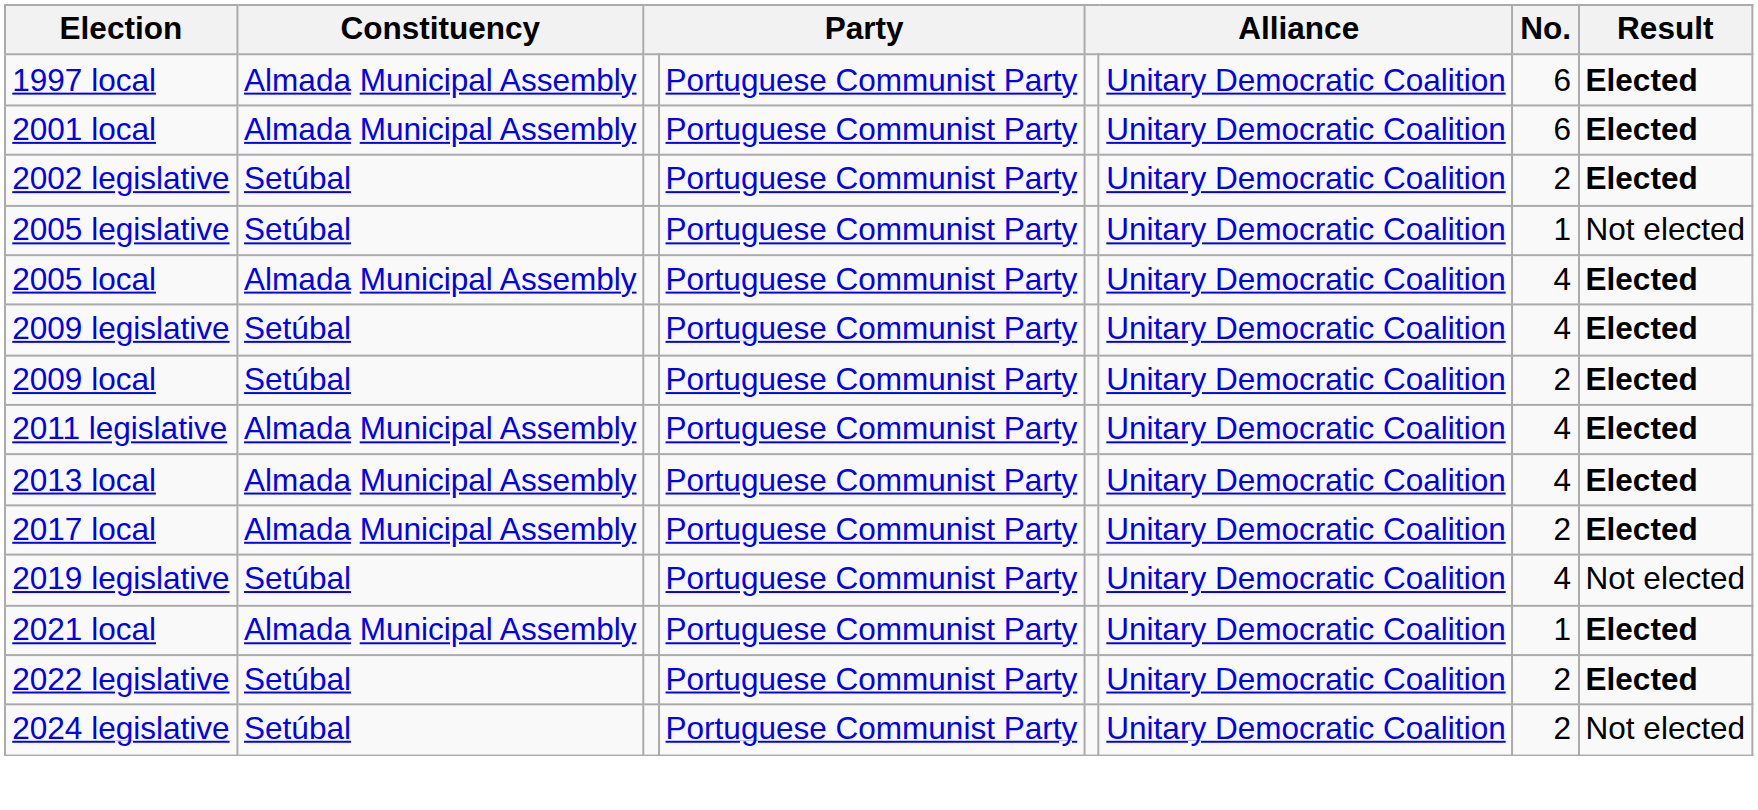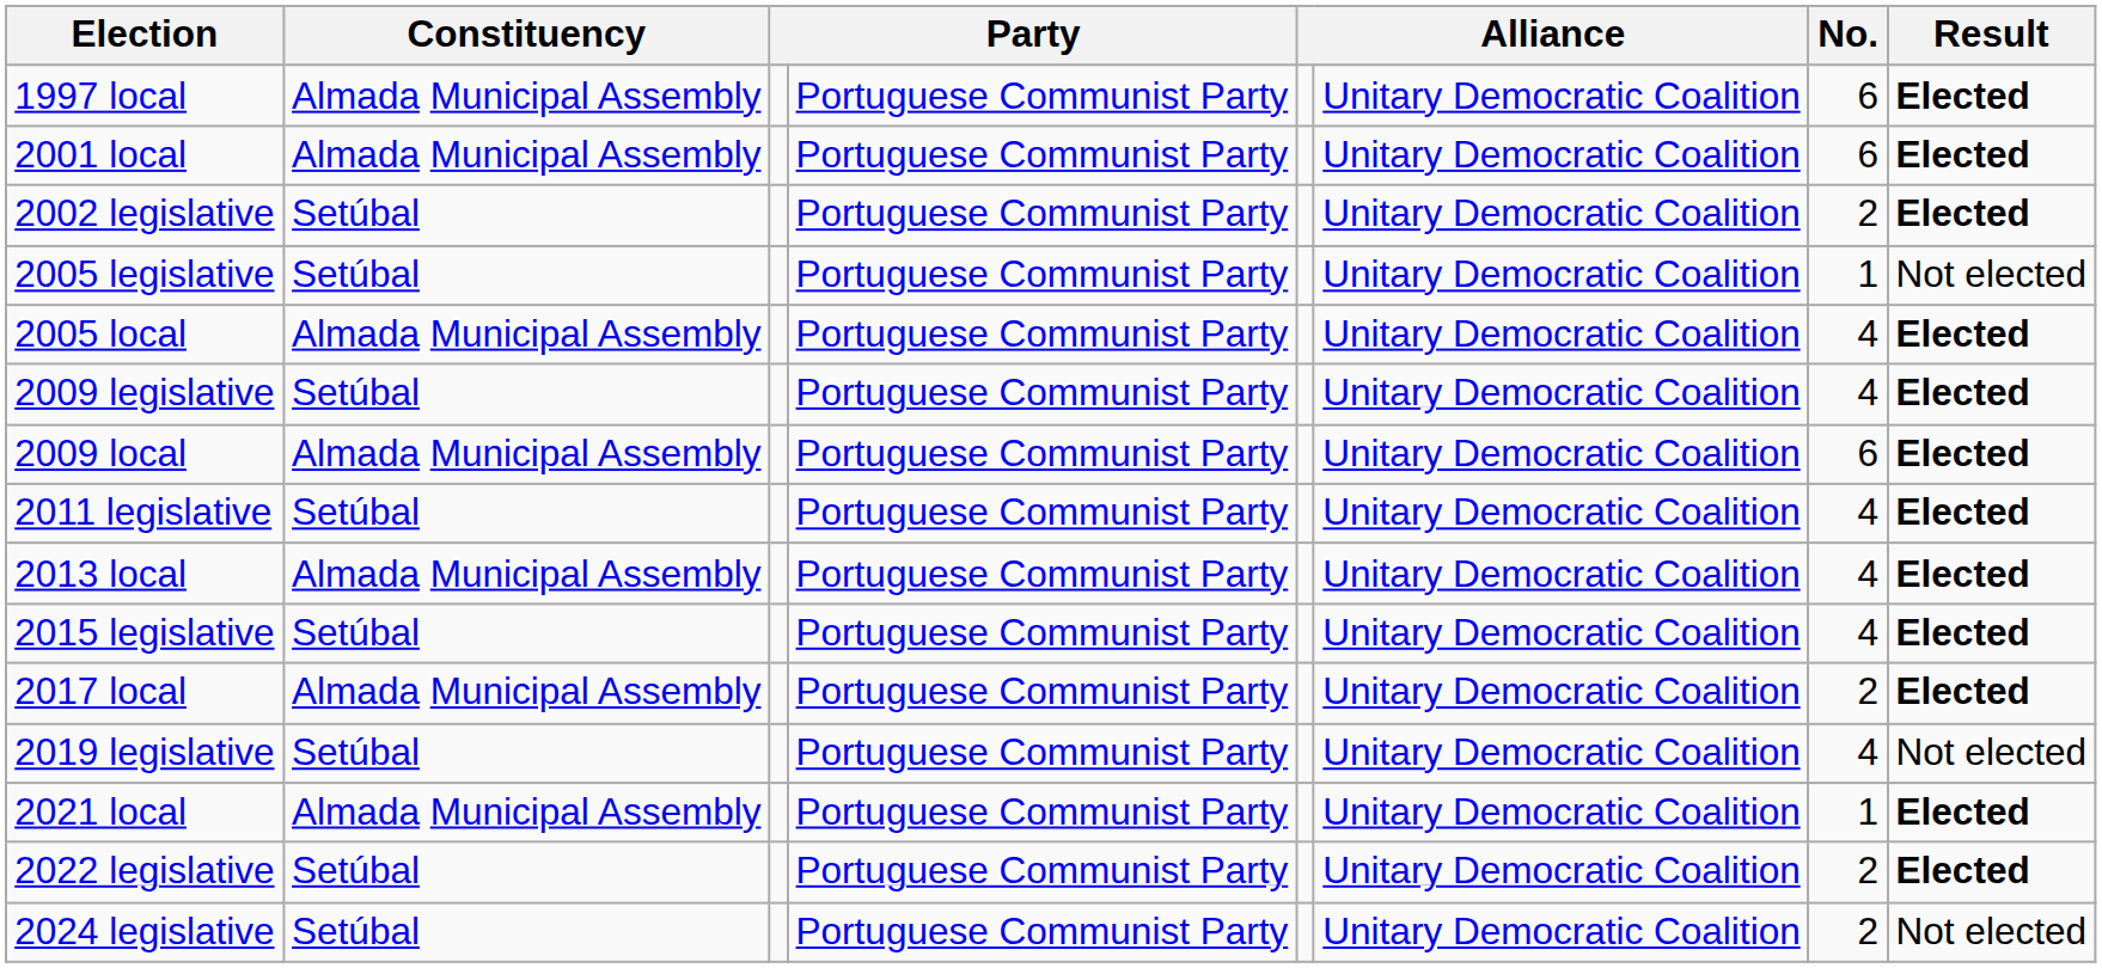2009 local | Constituency: Setúbal -> Almada Municipal Assembly
2009 local | No.: 2 -> 6
2011 legislative | Constituency: Almada Municipal Assembly -> Setúbal
+ row: 2015 legislative | Setúbal | Portuguese Communist Party | Unitary Democratic Coalition | 4 | Elected
